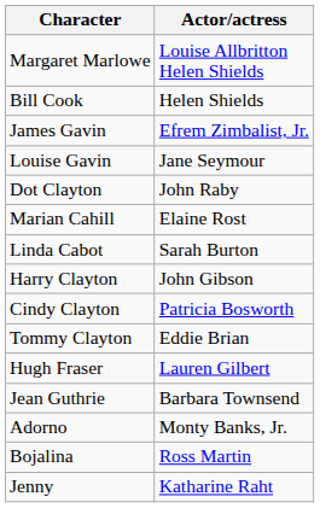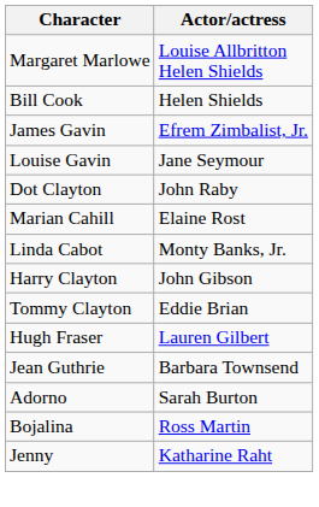Linda Cabot | Actor/actress: Sarah Burton -> Monty Banks, Jr.
- row: Cindy Clayton | Patricia Bosworth
Adorno | Actor/actress: Monty Banks, Jr. -> Sarah Burton
